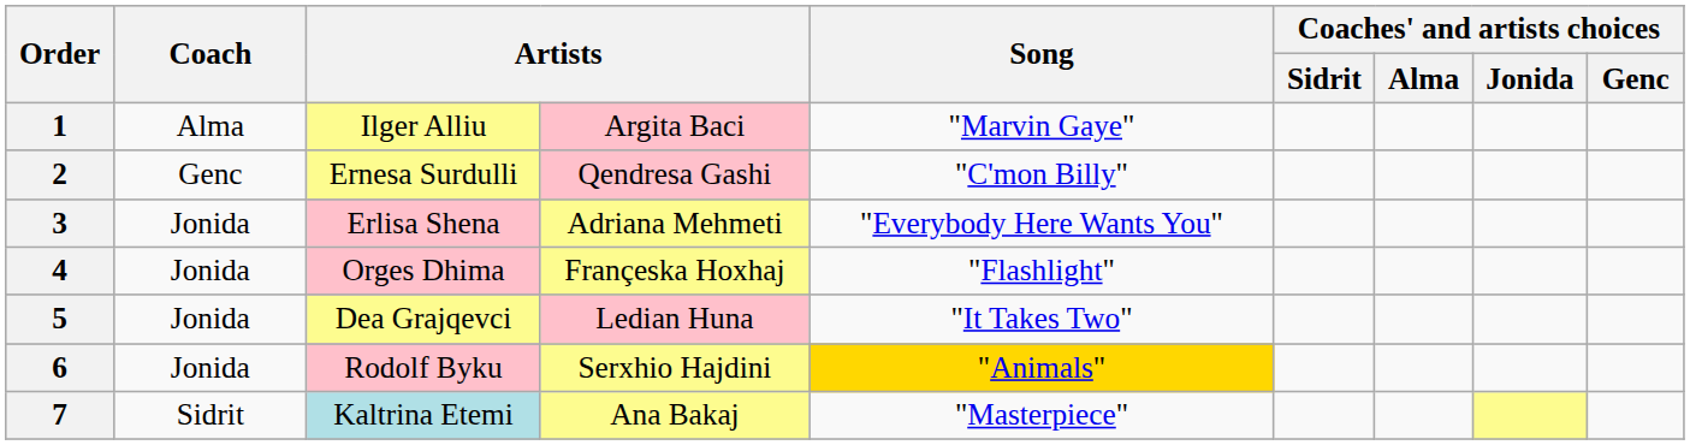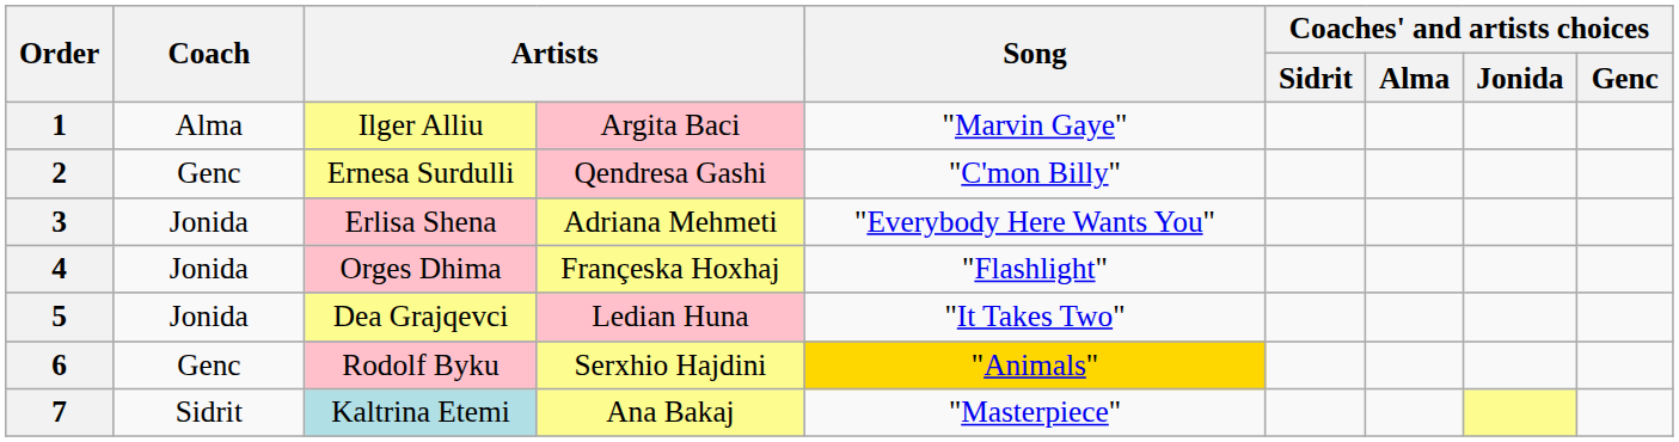6 | Coach: Jonida -> Genc
